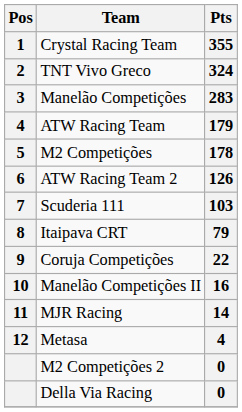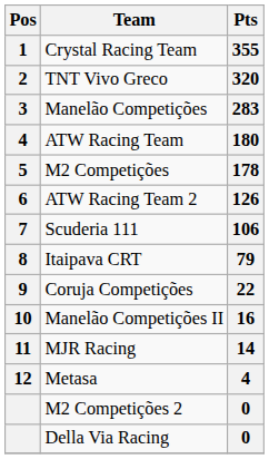TNT Vivo Greco | Pts: 324 -> 320
ATW Racing Team | Pts: 179 -> 180
Scuderia 111 | Pts: 103 -> 106
